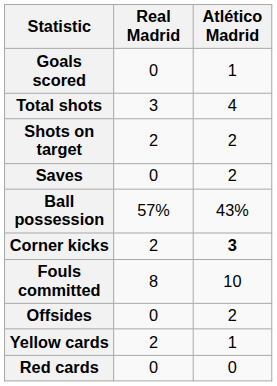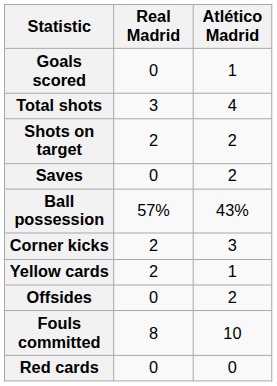Corner kicks | Atlético Madrid: bold -> normal
rows swapped: Fouls committed <-> Yellow cards
